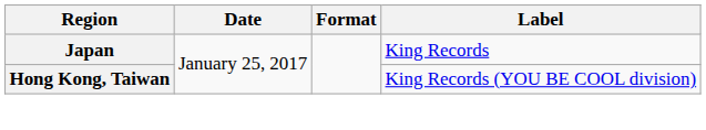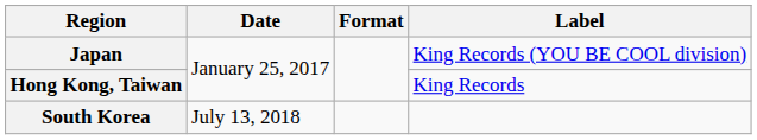Japan | Label: King Records -> King Records (YOU BE COOL division)
Hong Kong, Taiwan | Label: King Records (YOU BE COOL division) -> King Records
+ row: South Korea | July 13, 2018
